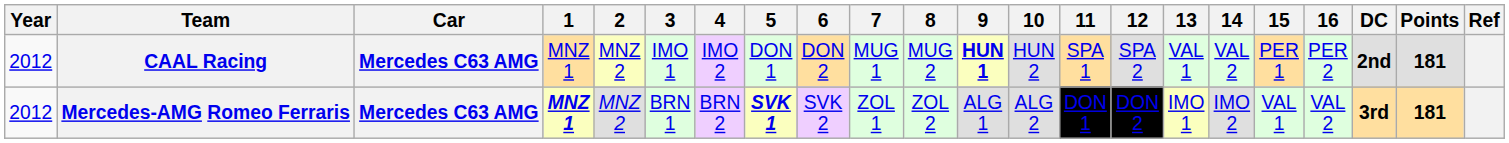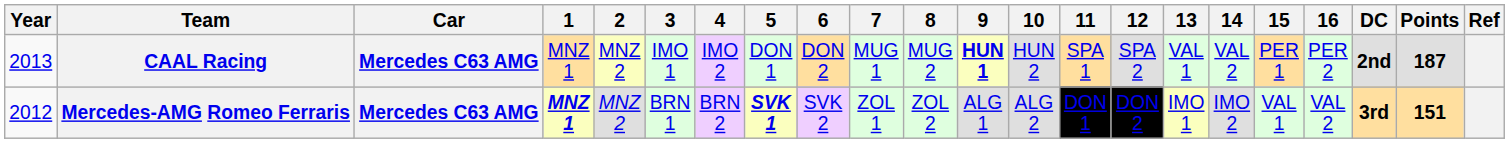CAAL Racing | Year: 2012 -> 2013
CAAL Racing | Points: 181 -> 187
Mercedes-AMG Romeo Ferraris | Points: 181 -> 151
